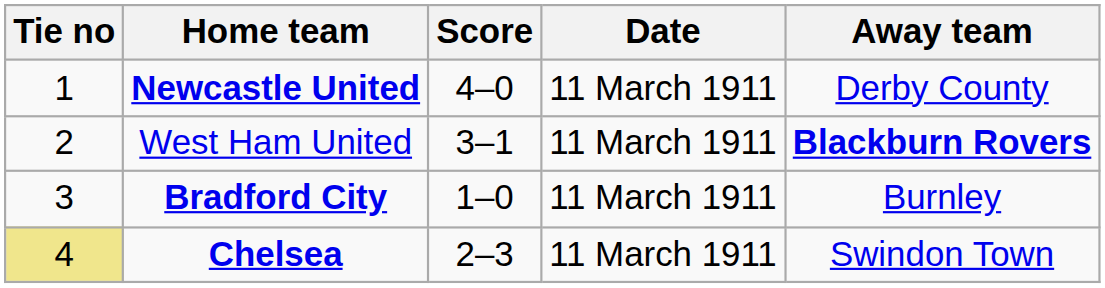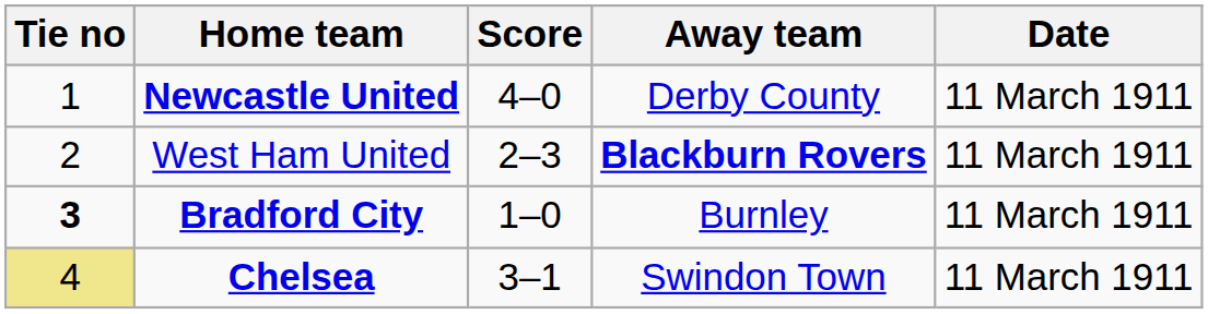columns swapped: Away team <-> Date
West Ham United | Score: 3–1 -> 2–3
Bradford City | Tie no: normal -> bold
Chelsea | Score: 2–3 -> 3–1
